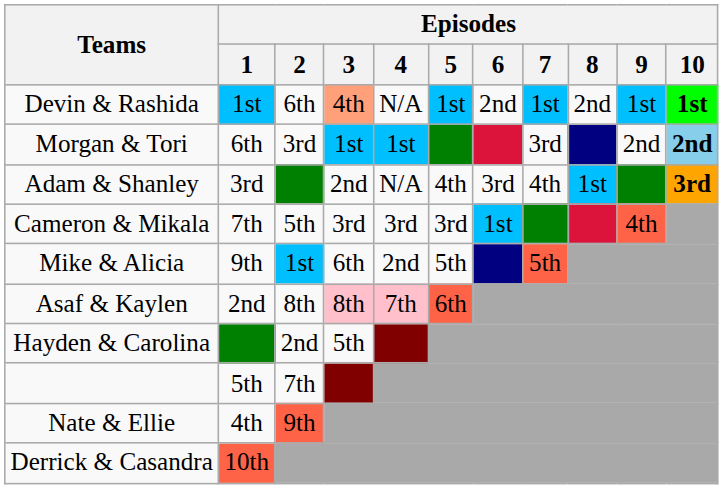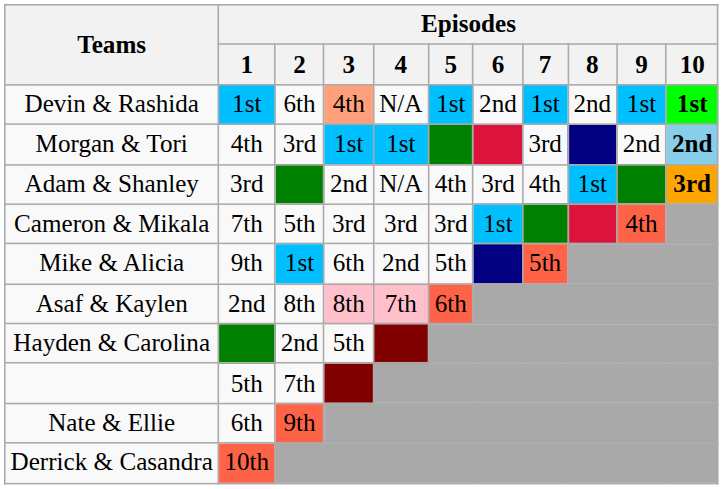Morgan & Tori | Episodes / 1: 6th -> 4th
Nate & Ellie | Episodes / 1: 4th -> 6th
